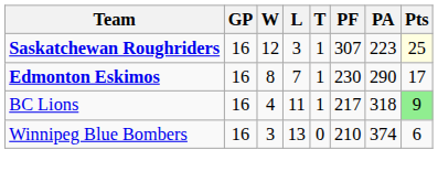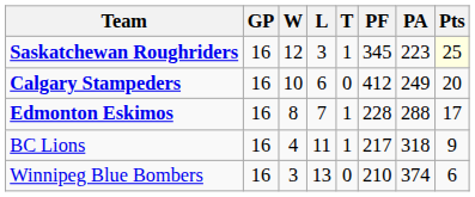Saskatchewan Roughriders | PF: 307 -> 345
+ row: Calgary Stampeders | 16 | 10 | 6 | 0 | 412 | 249 | 20
Edmonton Eskimos | PF: 230 -> 228
Edmonton Eskimos | PA: 290 -> 288
BC Lions | Pts: lightgreen background -> no background
